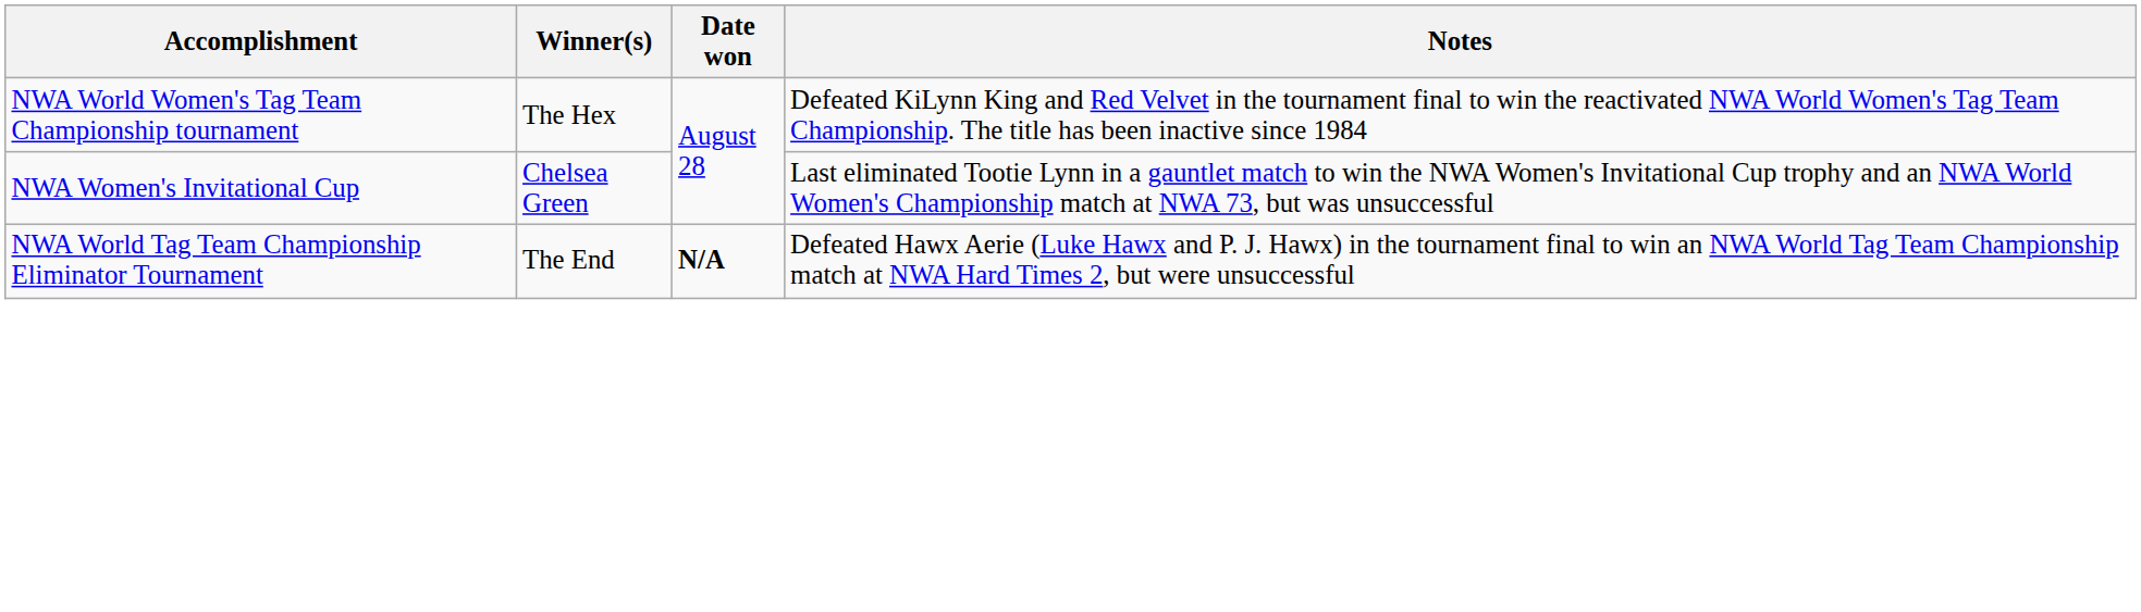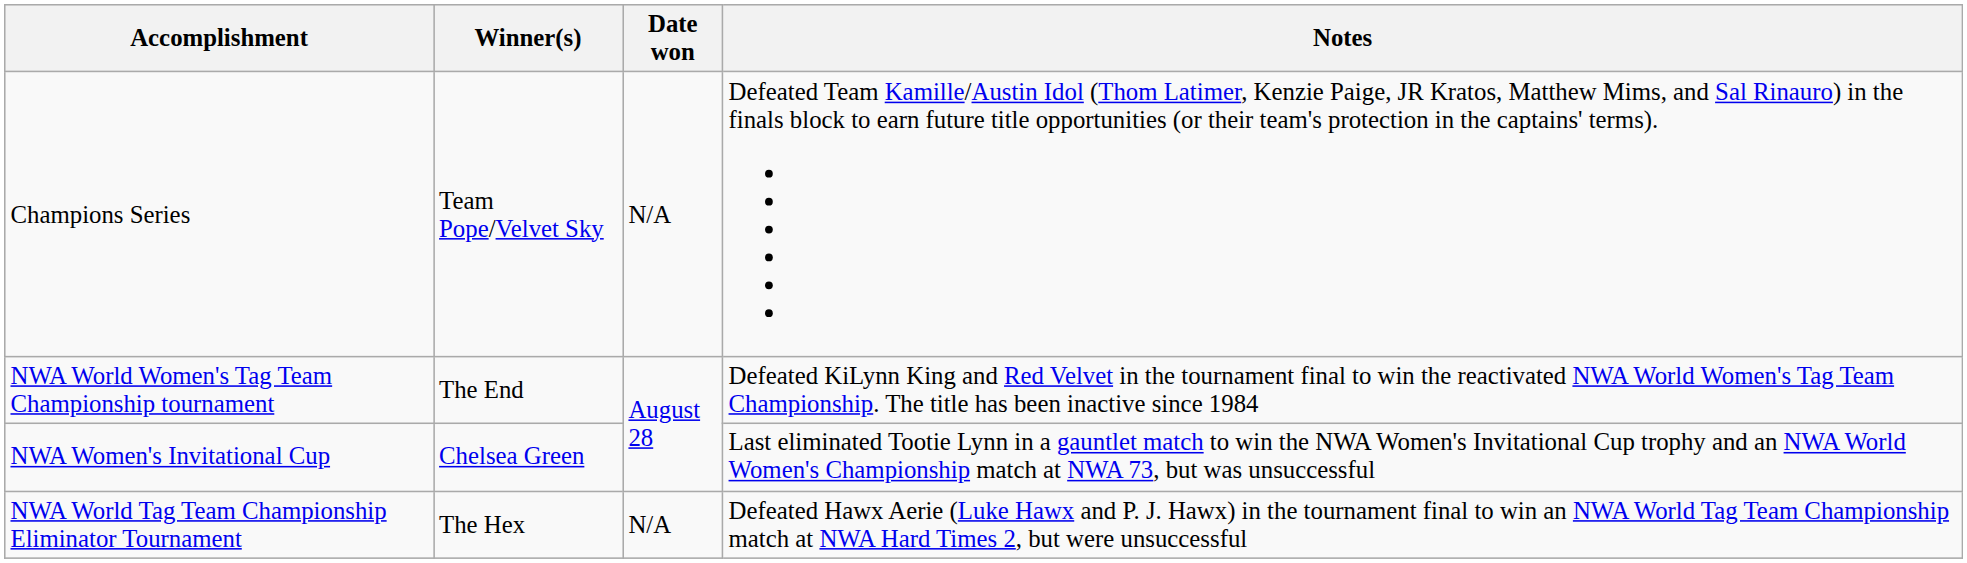+ row: Champions Series | Team Pope/Velvet Sky | N/A | Defeated Team Kamille/Austin Idol (Thom Latimer, Kenzie Paige, JR Kratos, Matthew Mims, and Sal Rinauro) in the finals block to earn future title opportunities (or their team's protection in the captains' terms).
NWA World Women's Tag Team Championship tournament | Winner(s): The Hex -> The End
NWA World Tag Team Championship Eliminator Tournament | Winner(s): The End -> The Hex
NWA World Tag Team Championship Eliminator Tournament | Date won: bold -> normal
